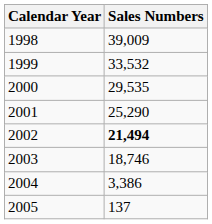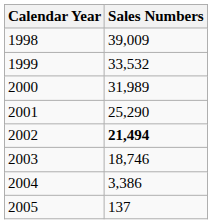2000 | Sales Numbers: 29,535 -> 31,989
